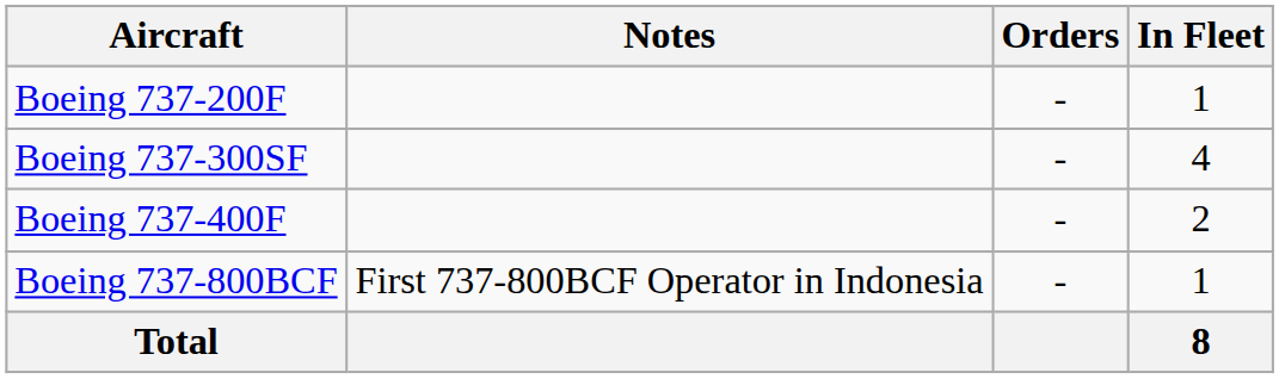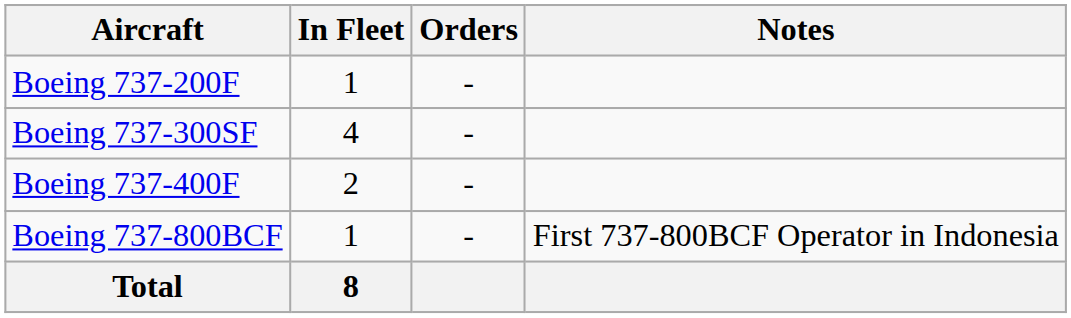columns swapped: In Fleet <-> Notes
